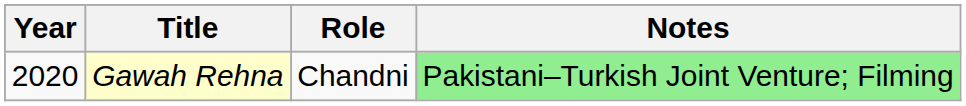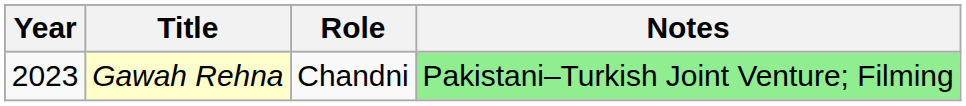Gawah Rehna | Year: 2020 -> 2023
